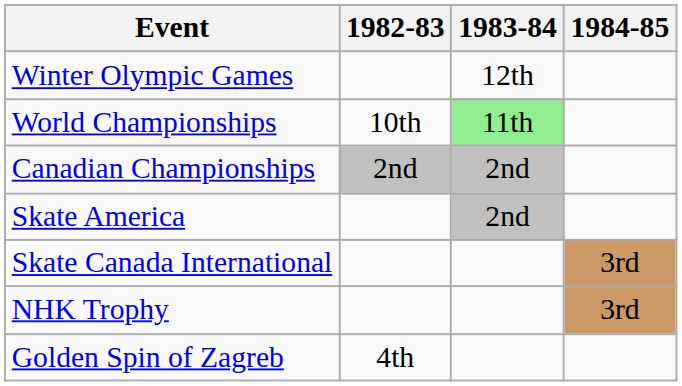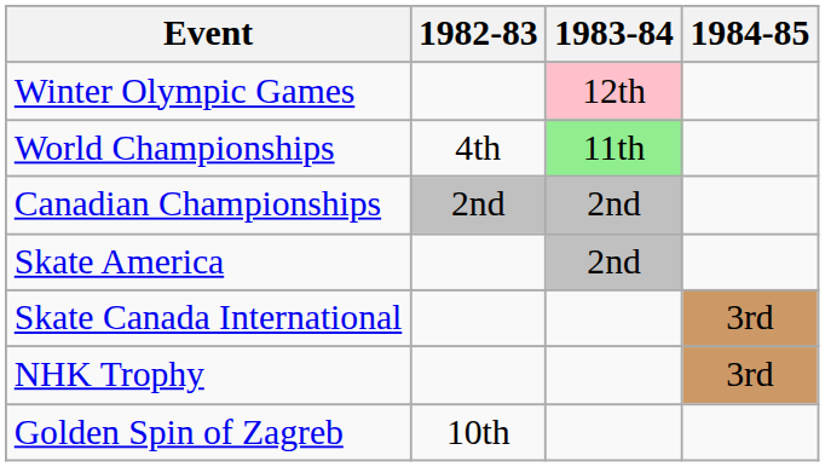Winter Olympic Games | 1983-84: no background -> pink background
World Championships | 1982-83: 10th -> 4th
Golden Spin of Zagreb | 1982-83: 4th -> 10th
